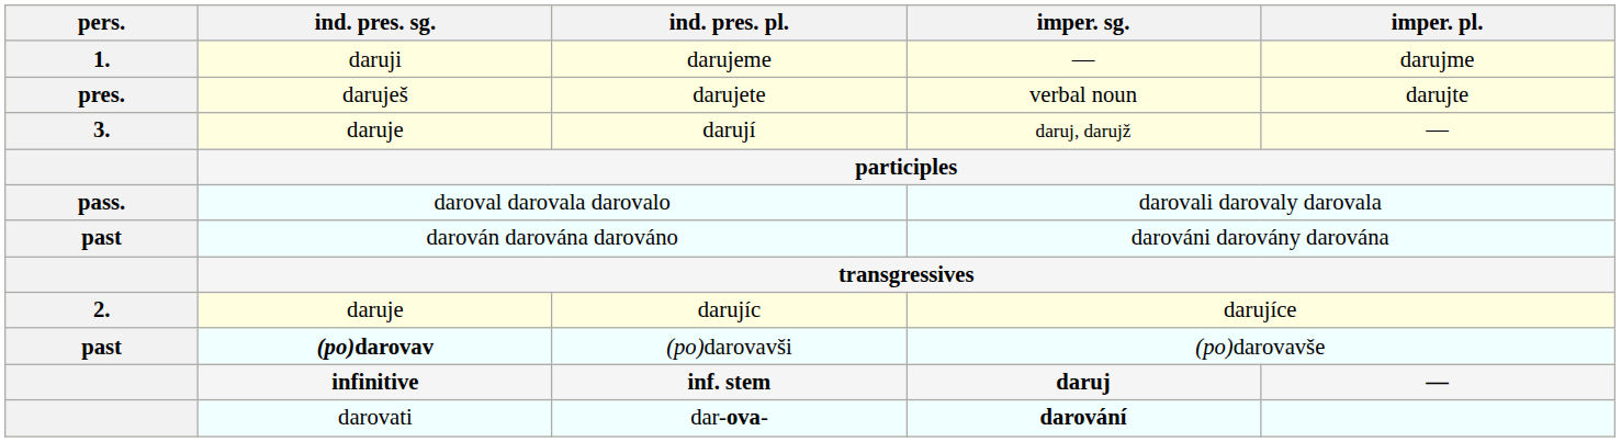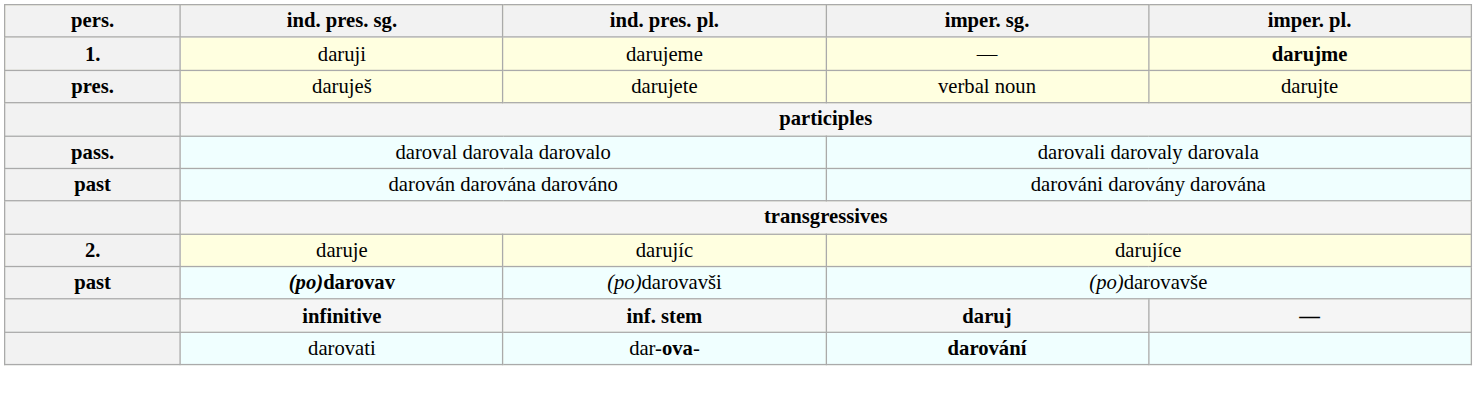darujeme | imper. pl.: normal -> bold
- row: 3. | daruje | darují | daruj, darujž | —
